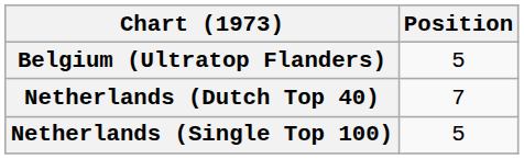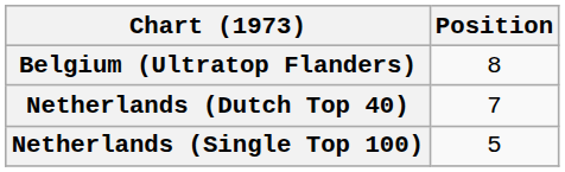Belgium (Ultratop Flanders) | Position: 5 -> 8
